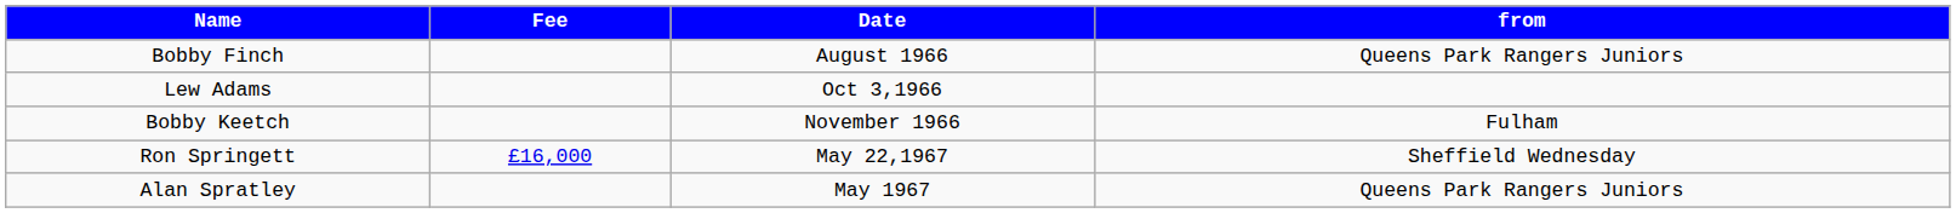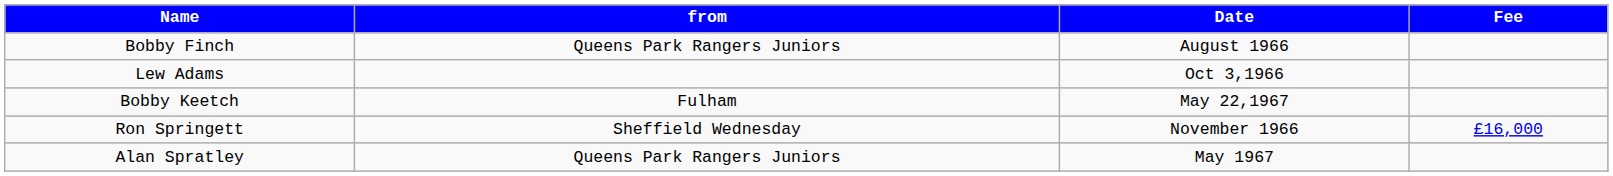columns swapped: from <-> Fee
Bobby Keetch | Date: November 1966 -> May 22,1967
Ron Springett | Date: May 22,1967 -> November 1966
